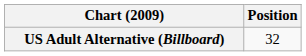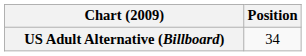US Adult Alternative (Billboard) | Position: 32 -> 34
